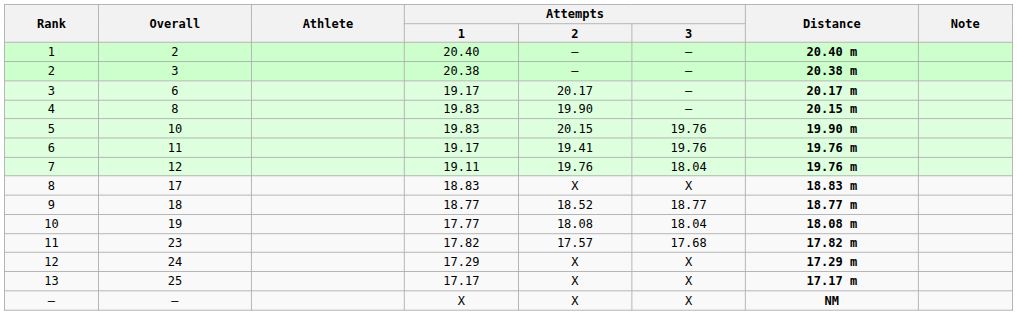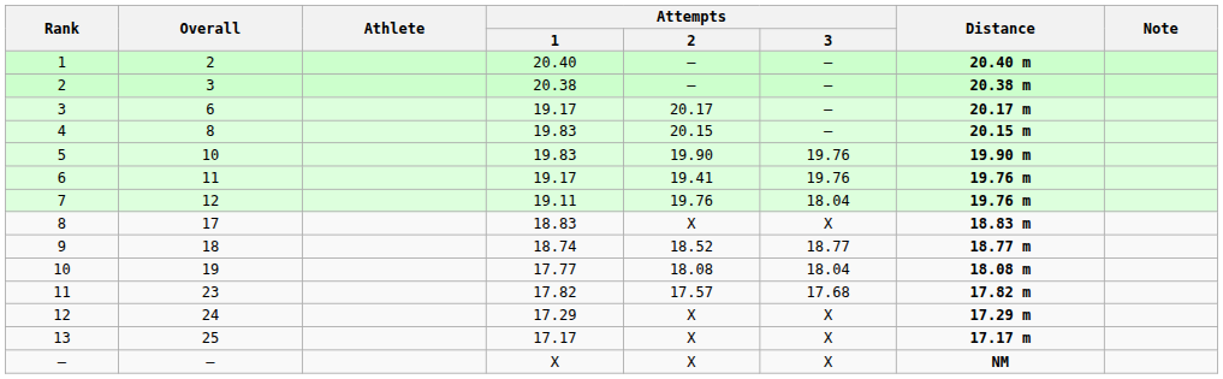4 | Attempts / 2: 19.90 -> 20.15
5 | Attempts / 2: 20.15 -> 19.90
9 | Attempts / 1: 18.77 -> 18.74
